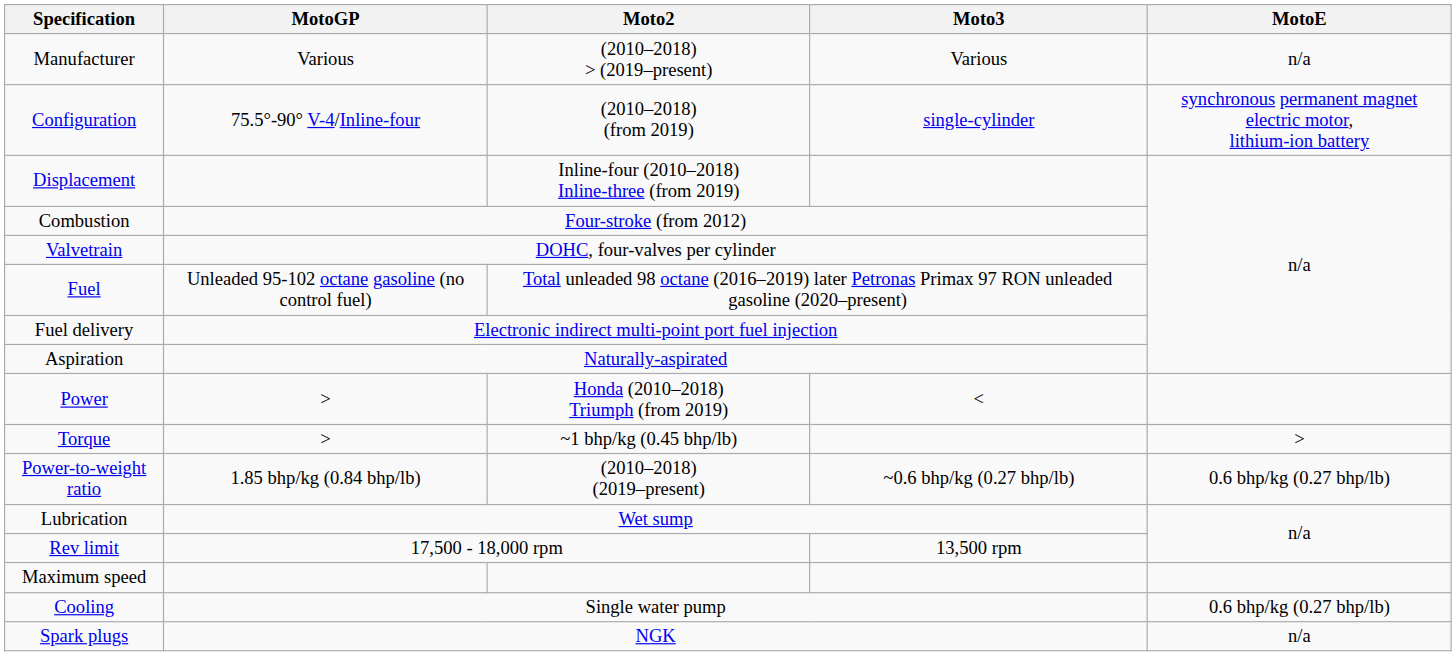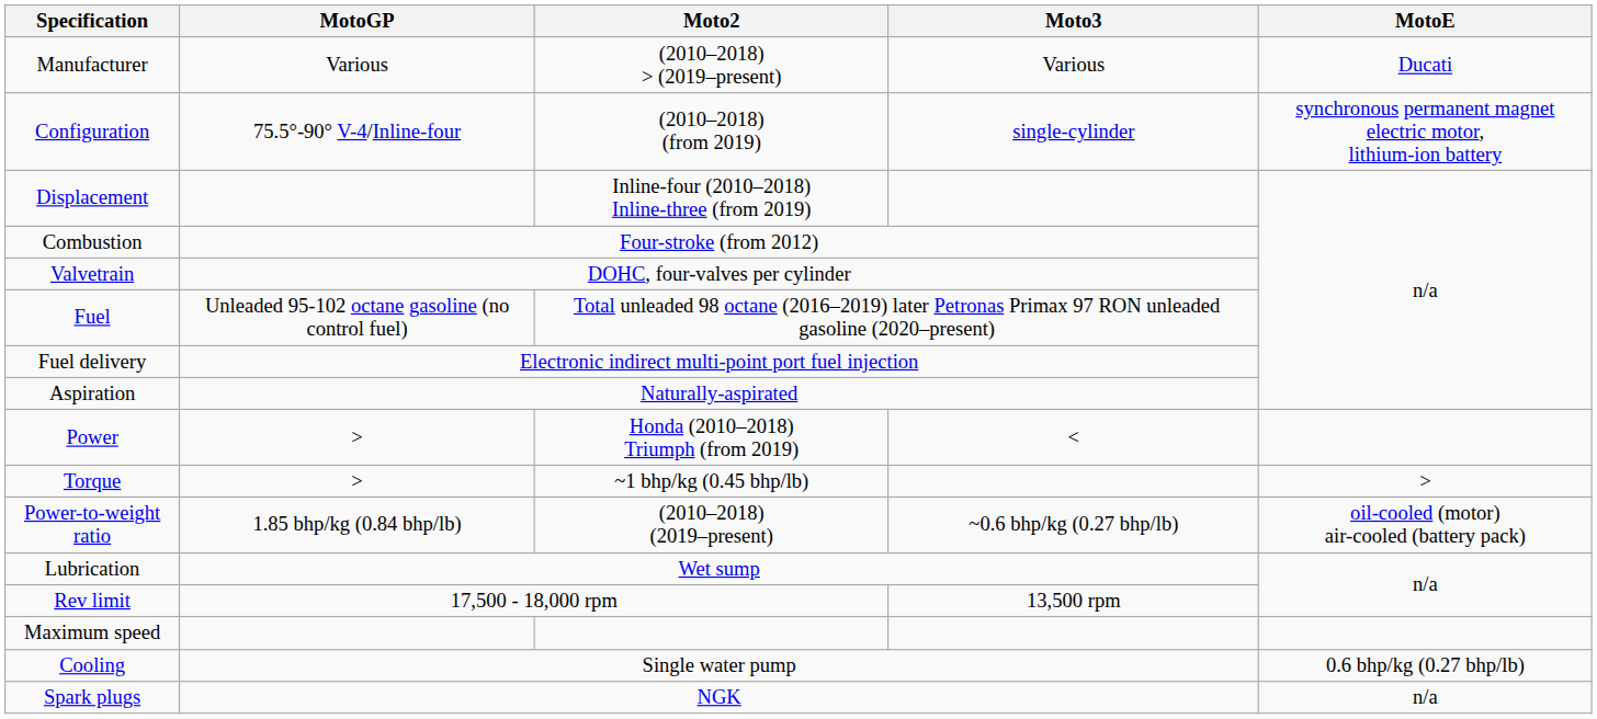Manufacturer | MotoE: n/a -> Ducati
Power-to-weight ratio | MotoE: 0.6 bhp/kg (0.27 bhp/lb) -> oil-cooled (motor) air-cooled (battery pack)
